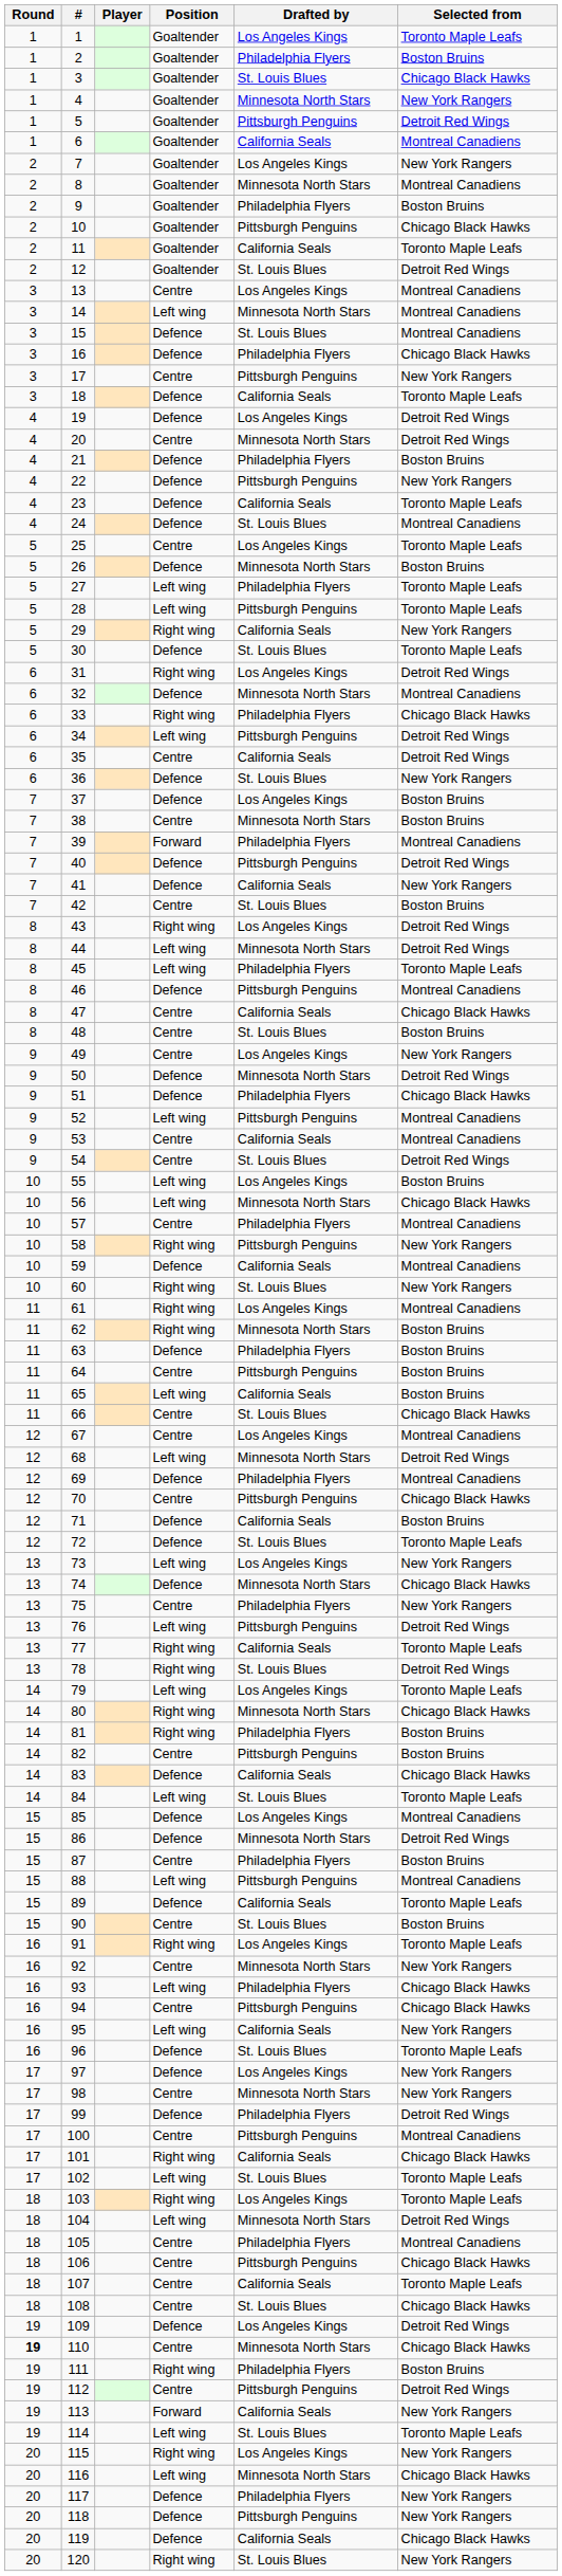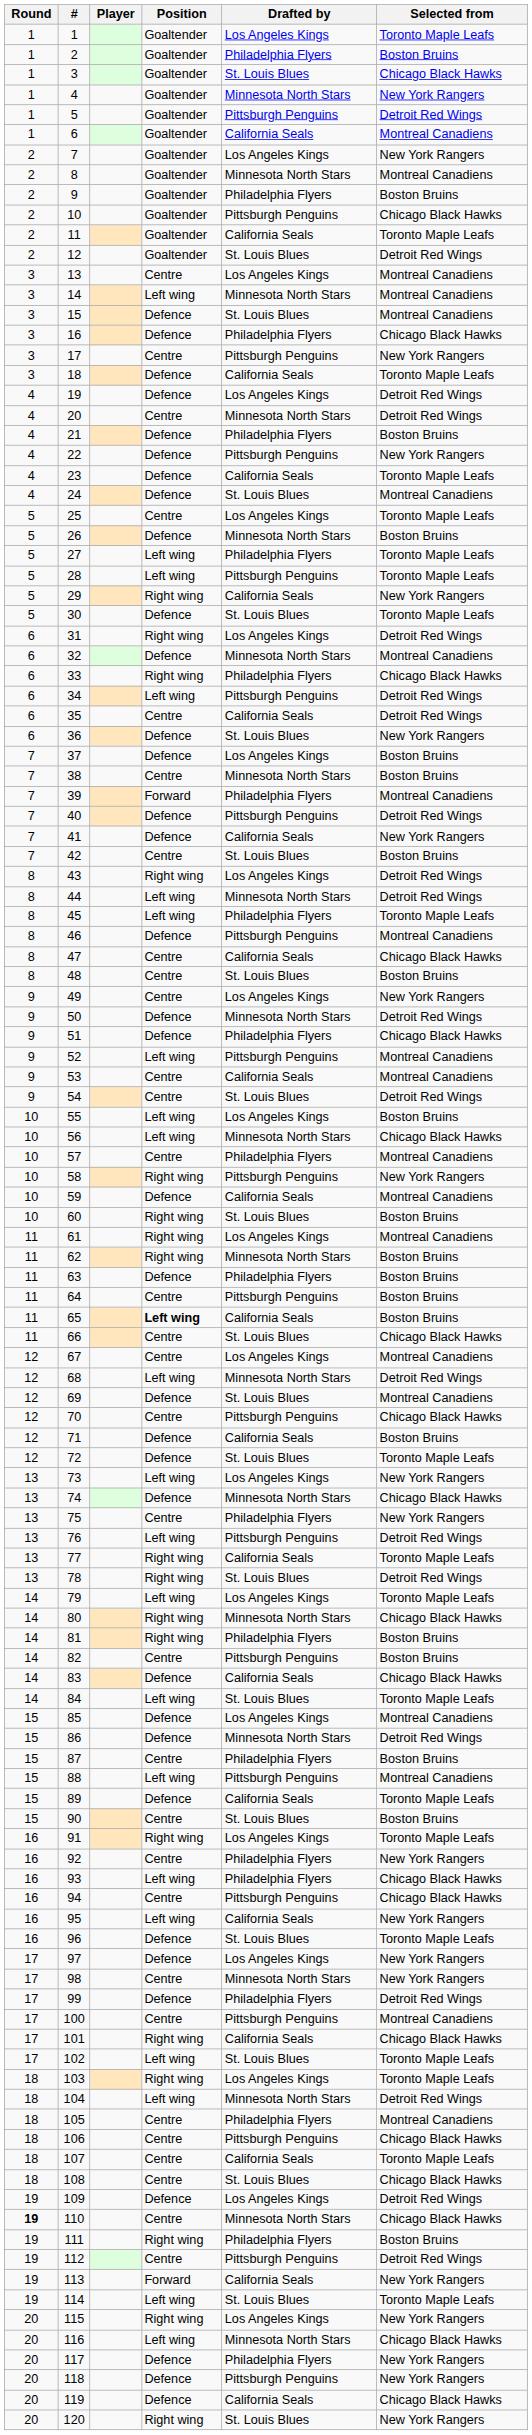60 | Selected from: New York Rangers -> Boston Bruins
65 | Position: normal -> bold
69 | Drafted by: Philadelphia Flyers -> St. Louis Blues
92 | Drafted by: Minnesota North Stars -> Philadelphia Flyers
